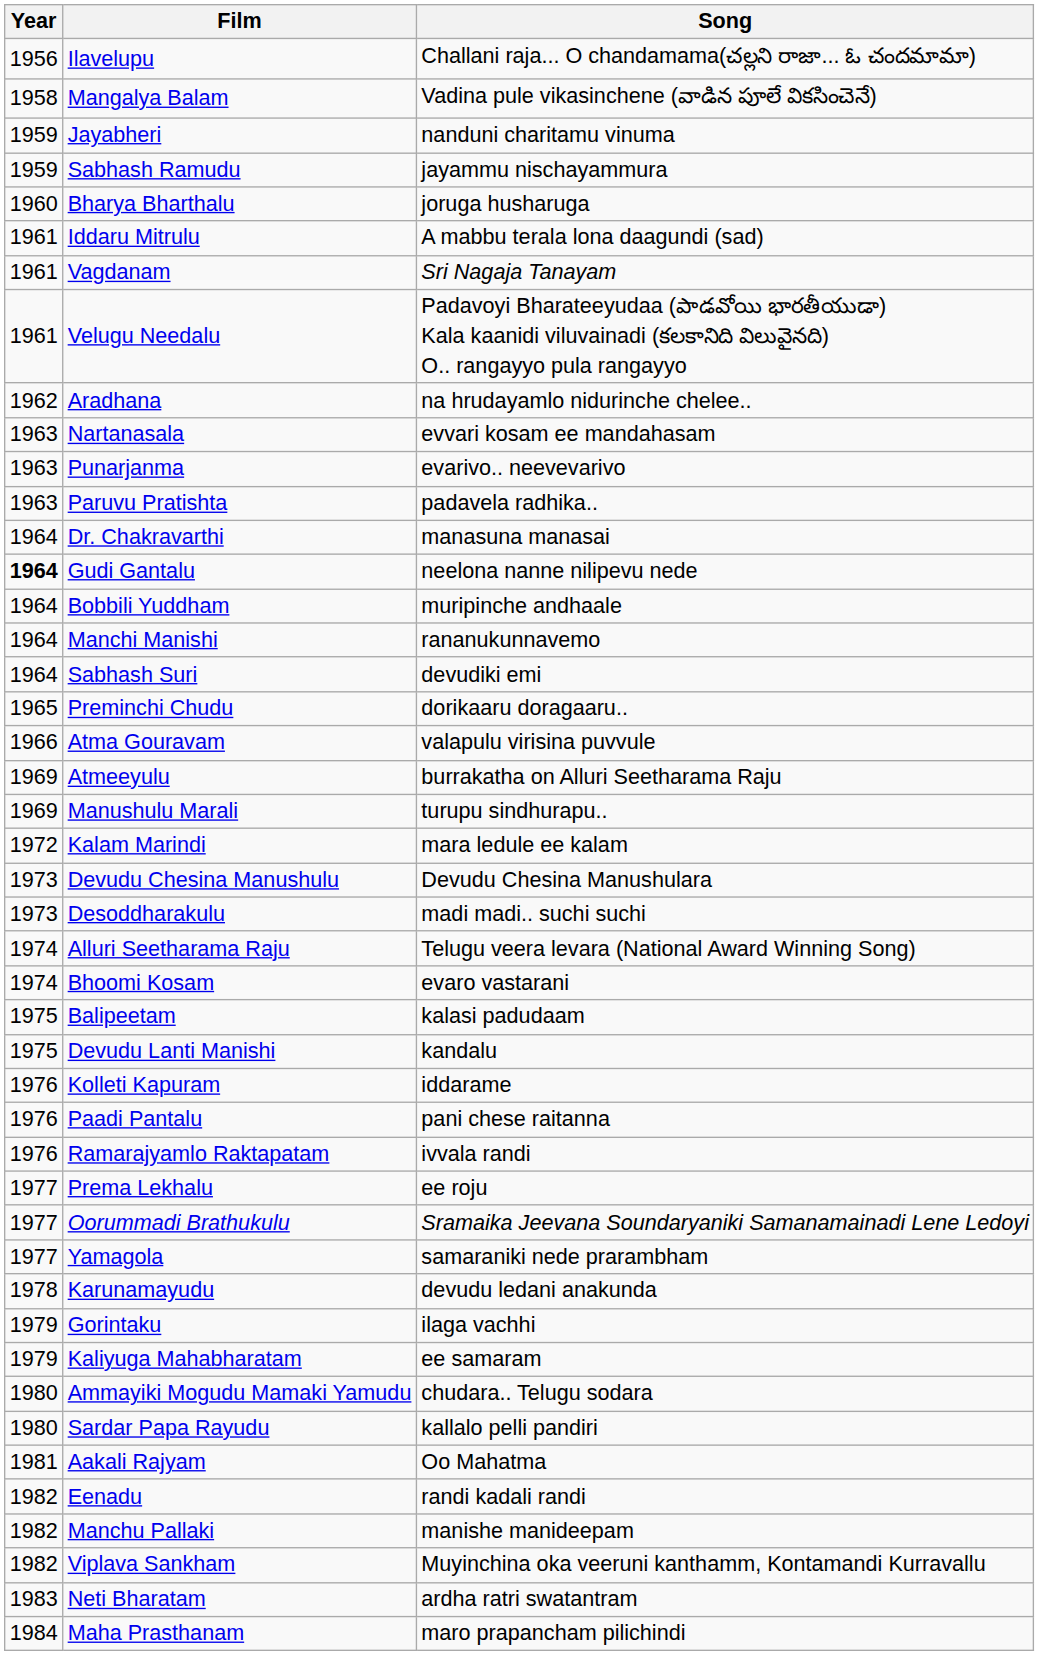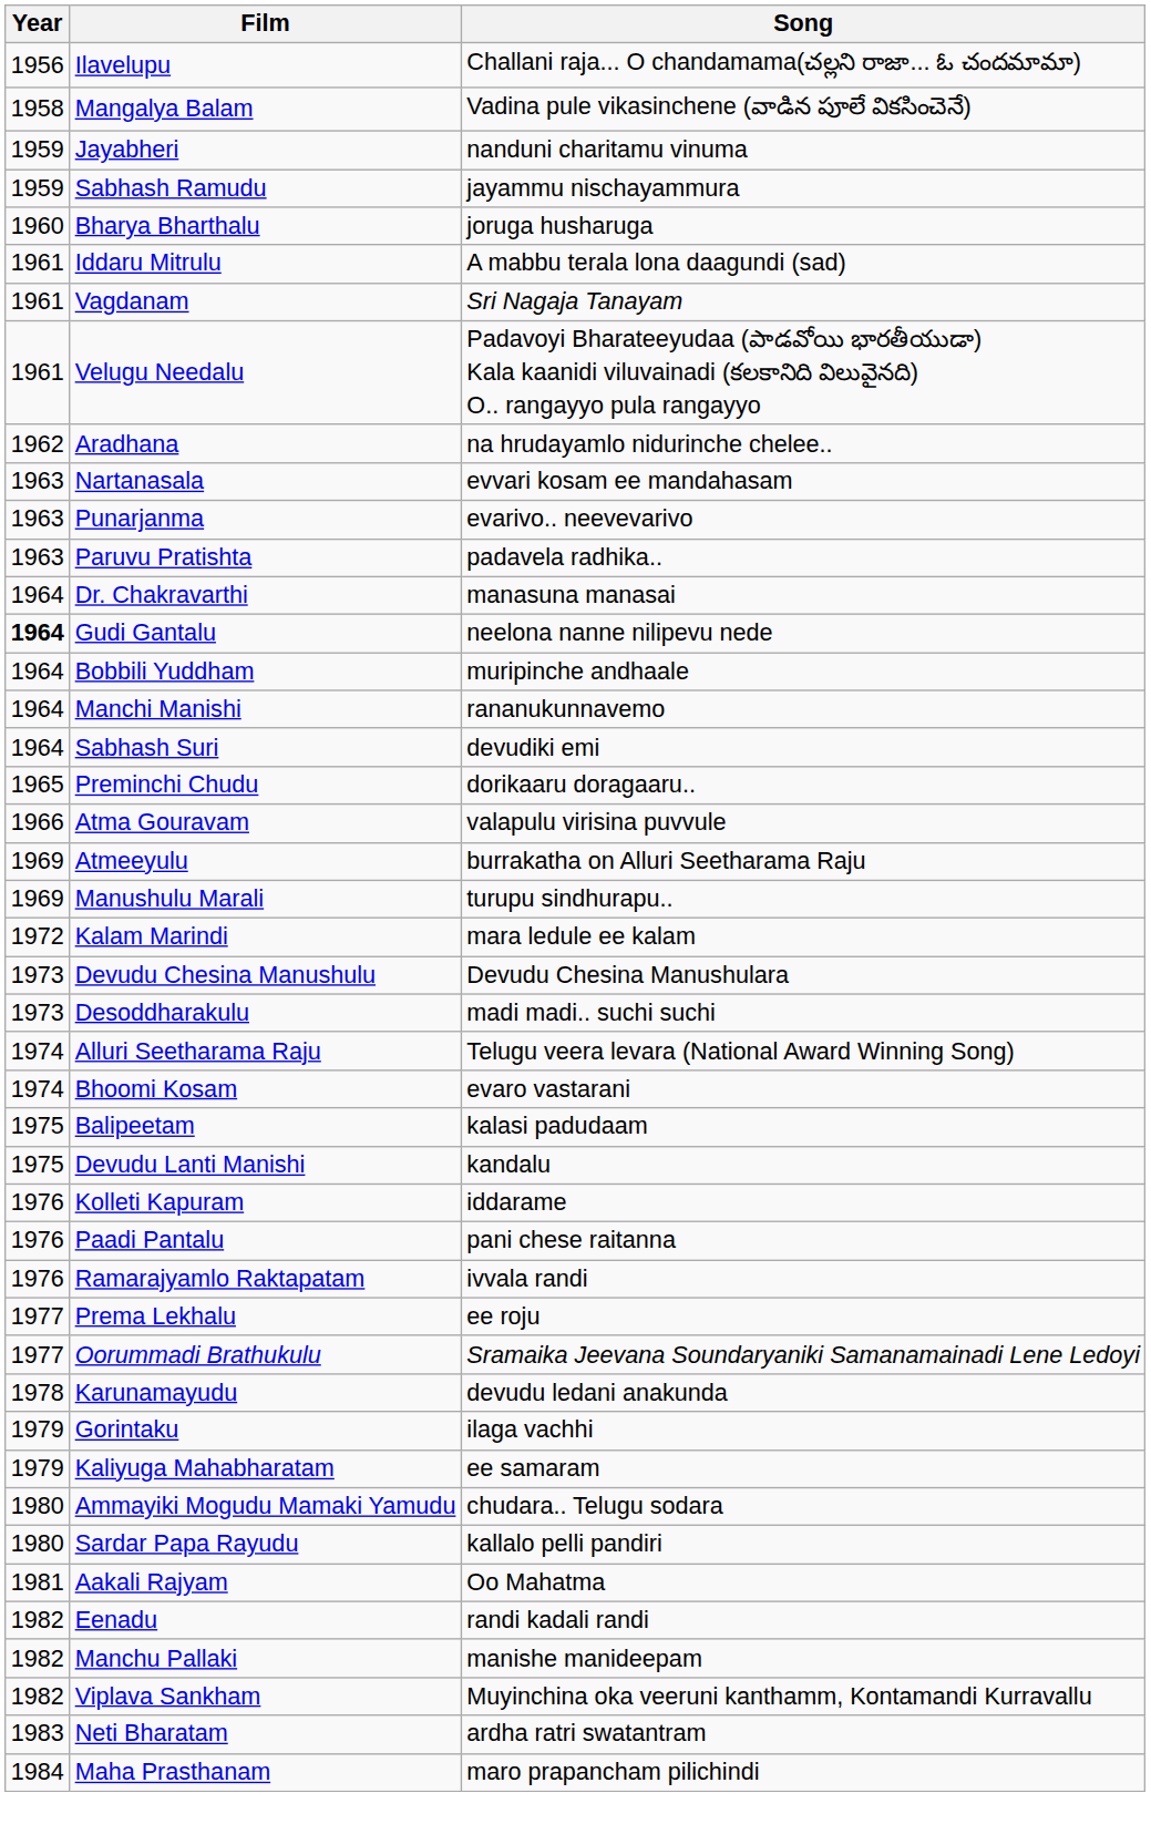- row: 1977 | Yamagola | samaraniki nede prarambham
